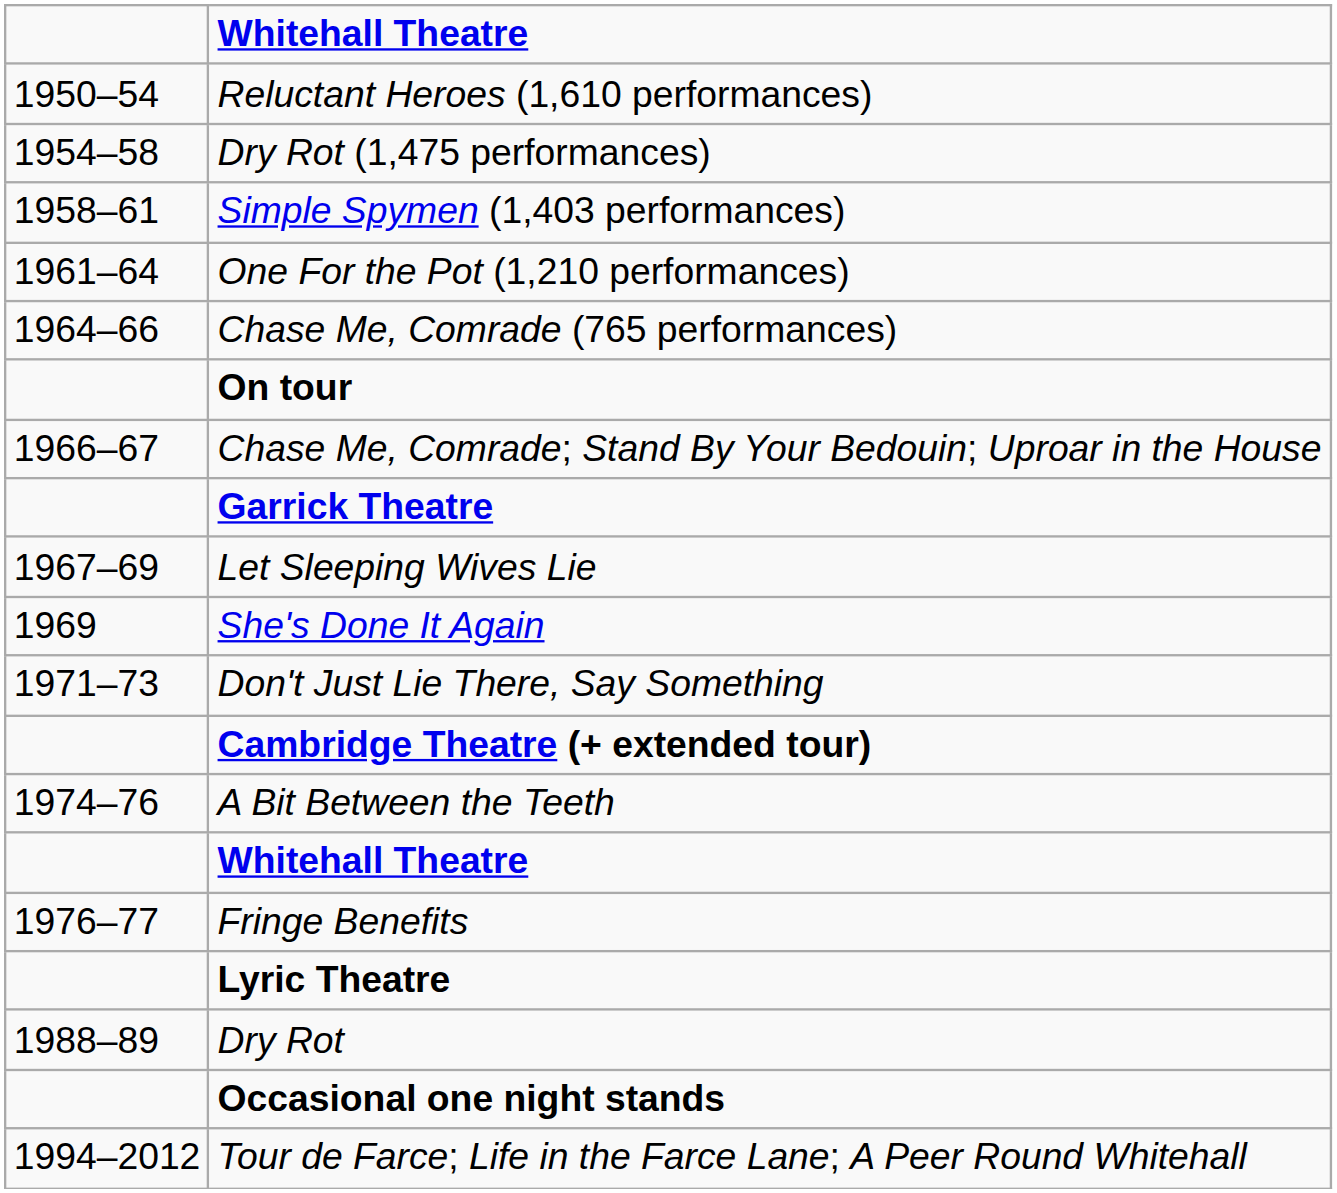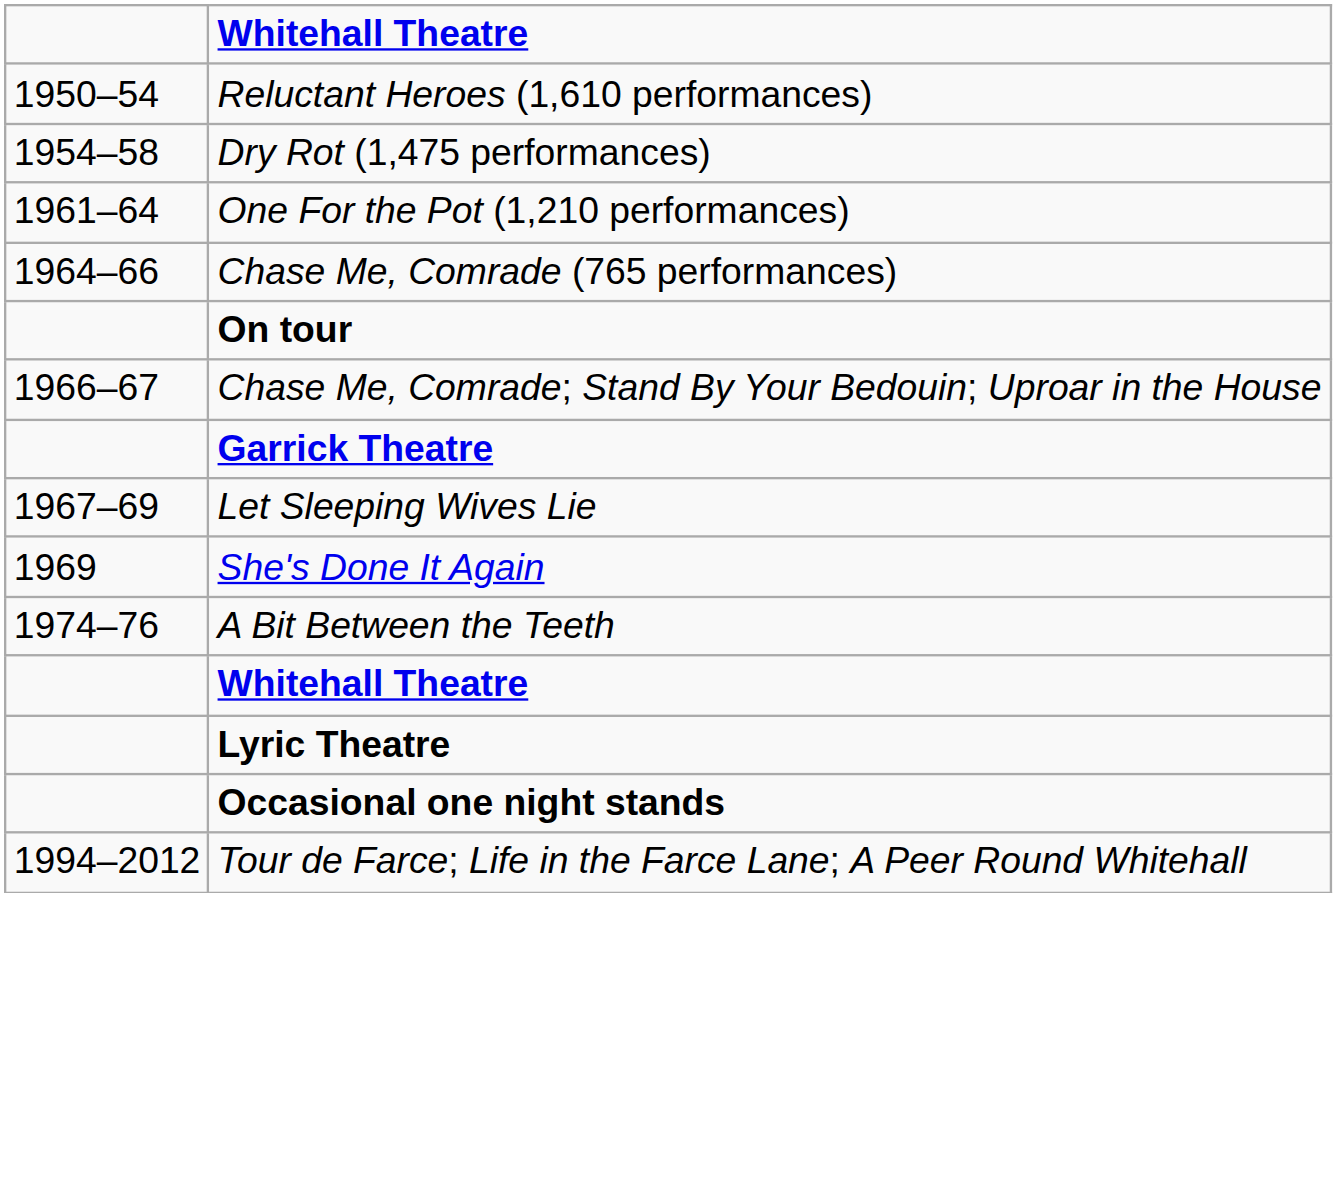- row: 1958–61 | Simple Spymen (1,403 performances)
- row: 1971–73 | Don't Just Lie There, Say Something
- row: Cambridge Theatre (+ extended tour)
- row: 1976–77 | Fringe Benefits
- row: 1988–89 | Dry Rot
